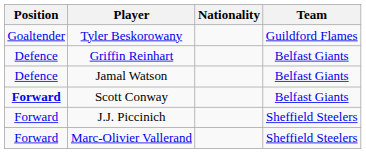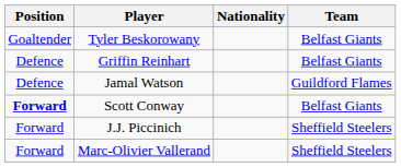Tyler Beskorowany | Team: Guildford Flames -> Belfast Giants
Jamal Watson | Team: Belfast Giants -> Guildford Flames
